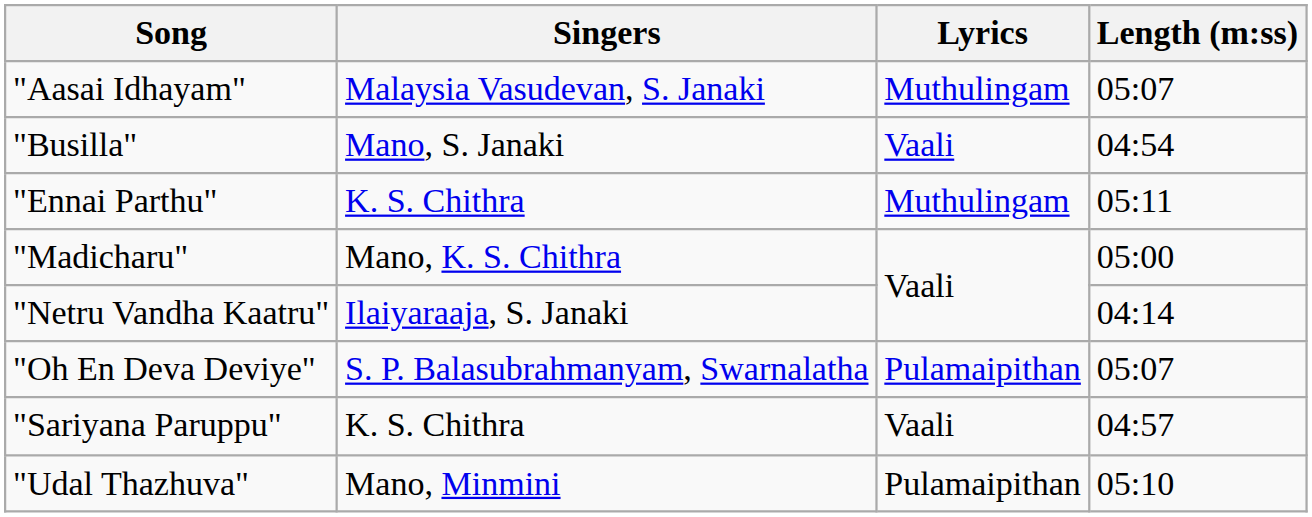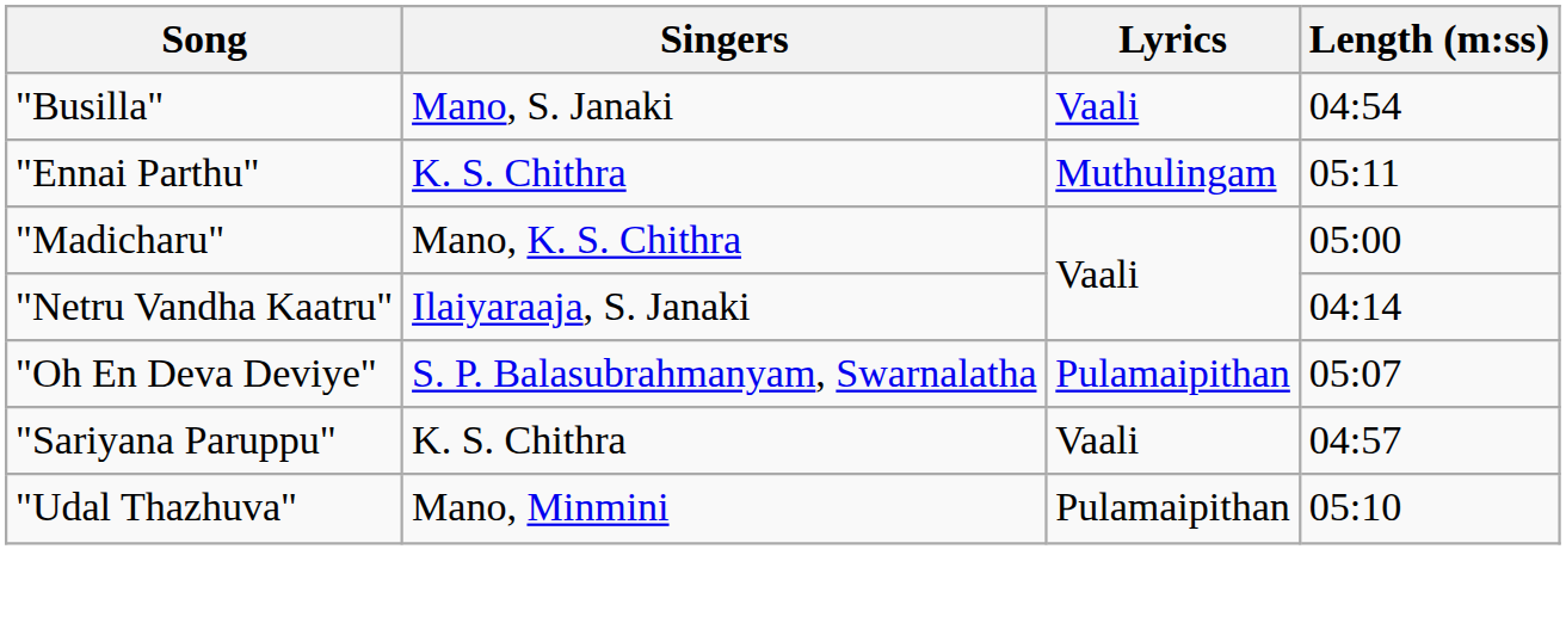- row: "Aasai Idhayam" | Malaysia Vasudevan, S. Janaki | Muthulingam | 05:07
